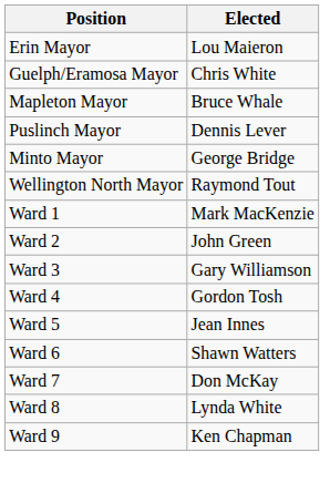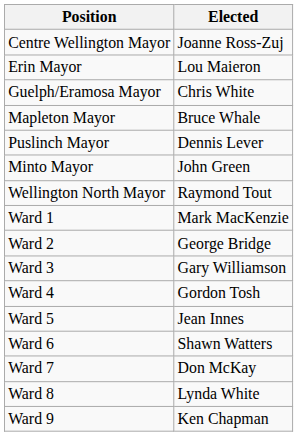+ row: Centre Wellington Mayor | Joanne Ross-Zuj
Minto Mayor | Elected: George Bridge -> John Green
Ward 2 | Elected: John Green -> George Bridge
